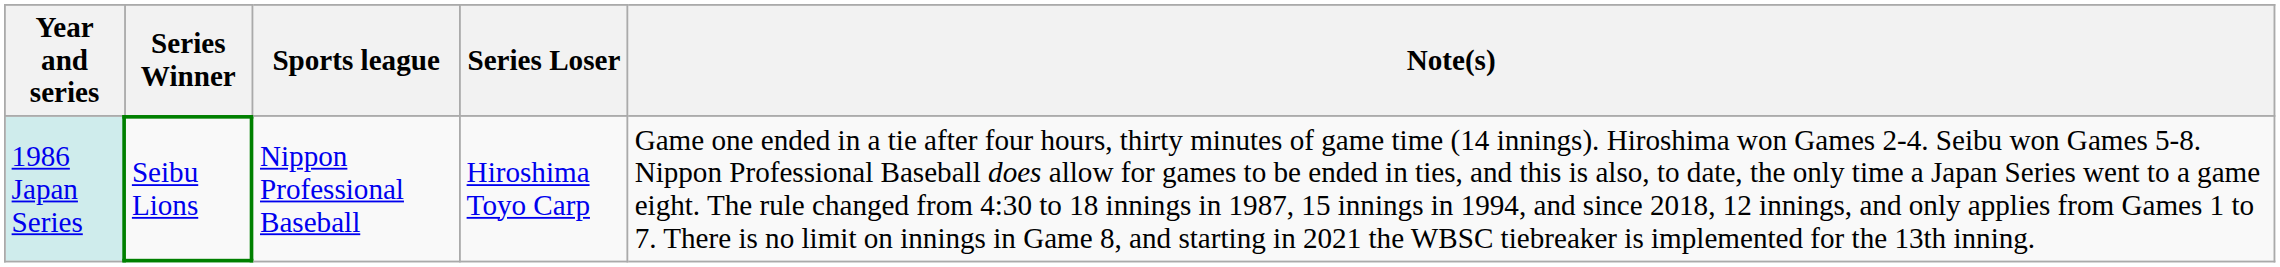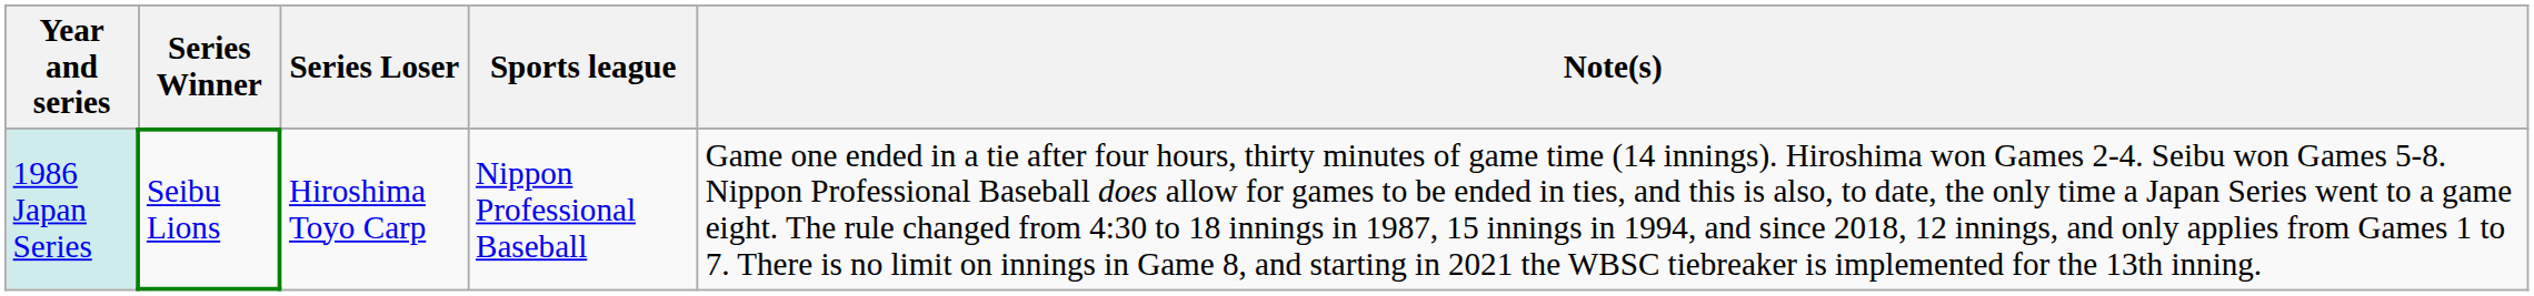columns swapped: Series Loser <-> Sports league
